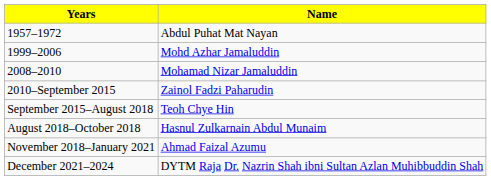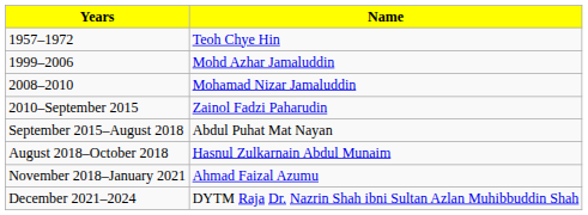1957–1972 | Name: Abdul Puhat Mat Nayan -> Teoh Chye Hin
September 2015–August 2018 | Name: Teoh Chye Hin -> Abdul Puhat Mat Nayan
